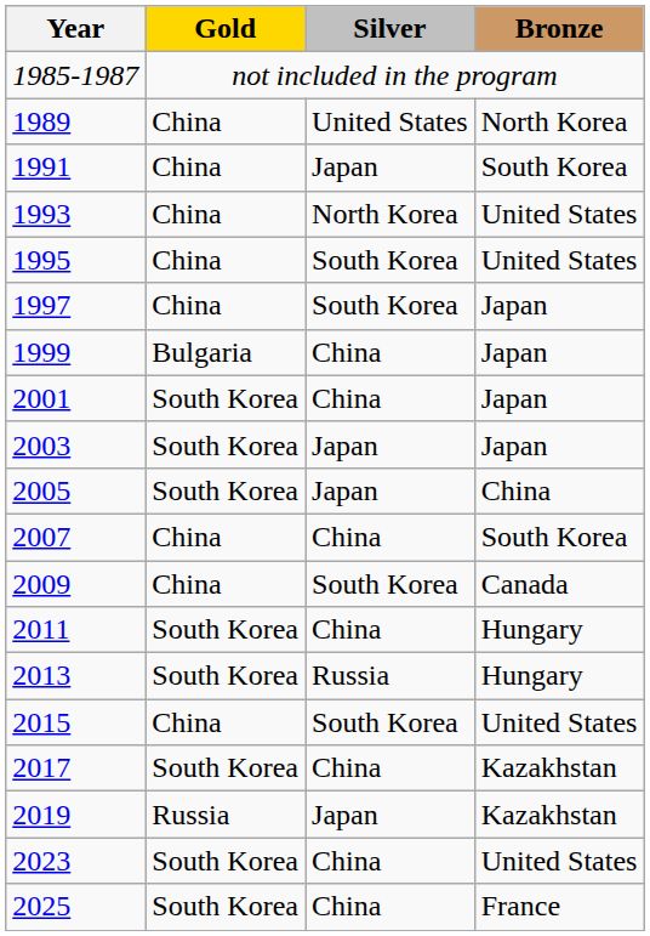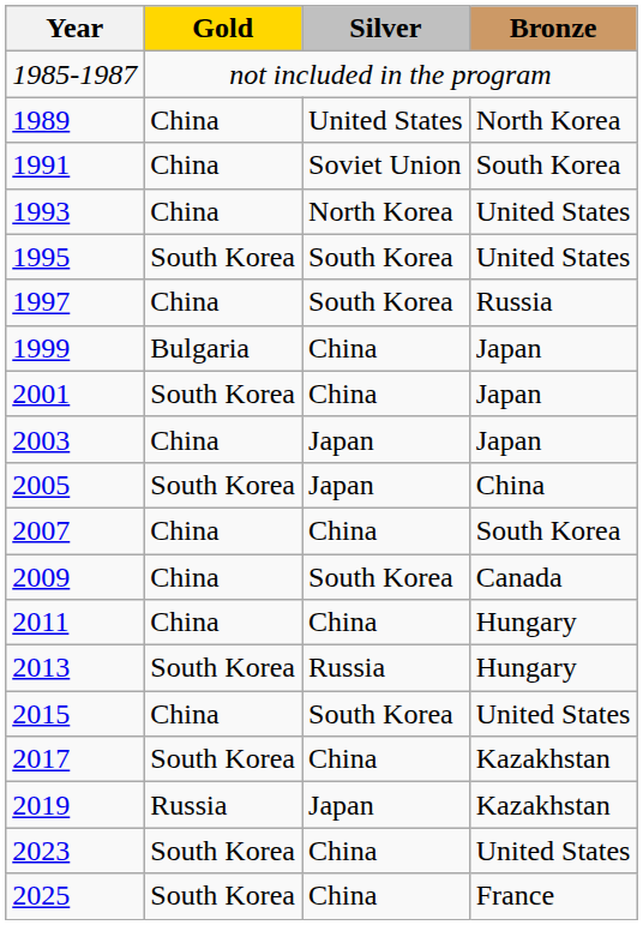1991 | Silver: Japan -> Soviet Union
1995 | Gold: China -> South Korea
1997 | Bronze: Japan -> Russia
2003 | Gold: South Korea -> China
2011 | Gold: South Korea -> China
